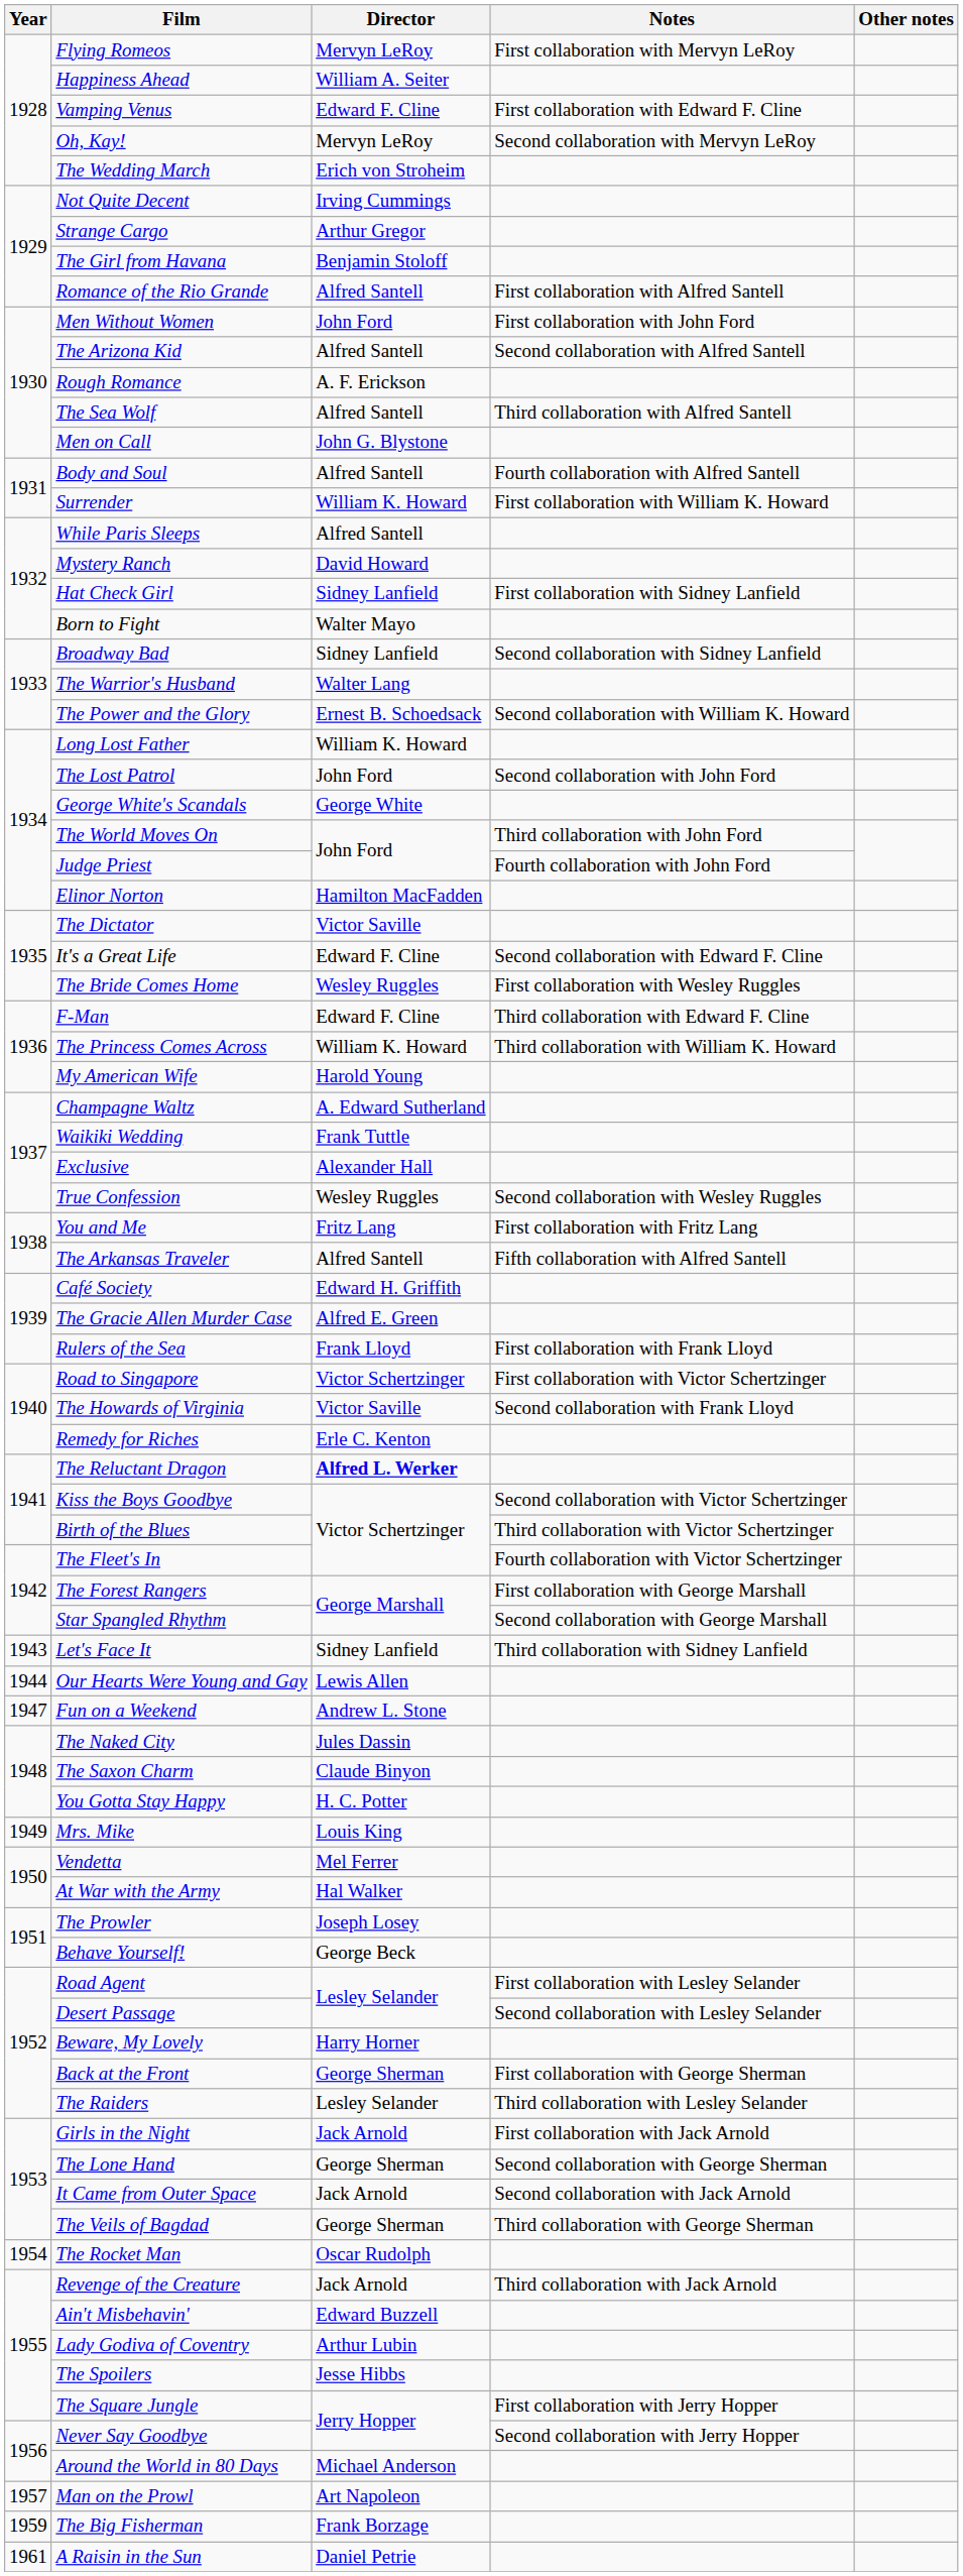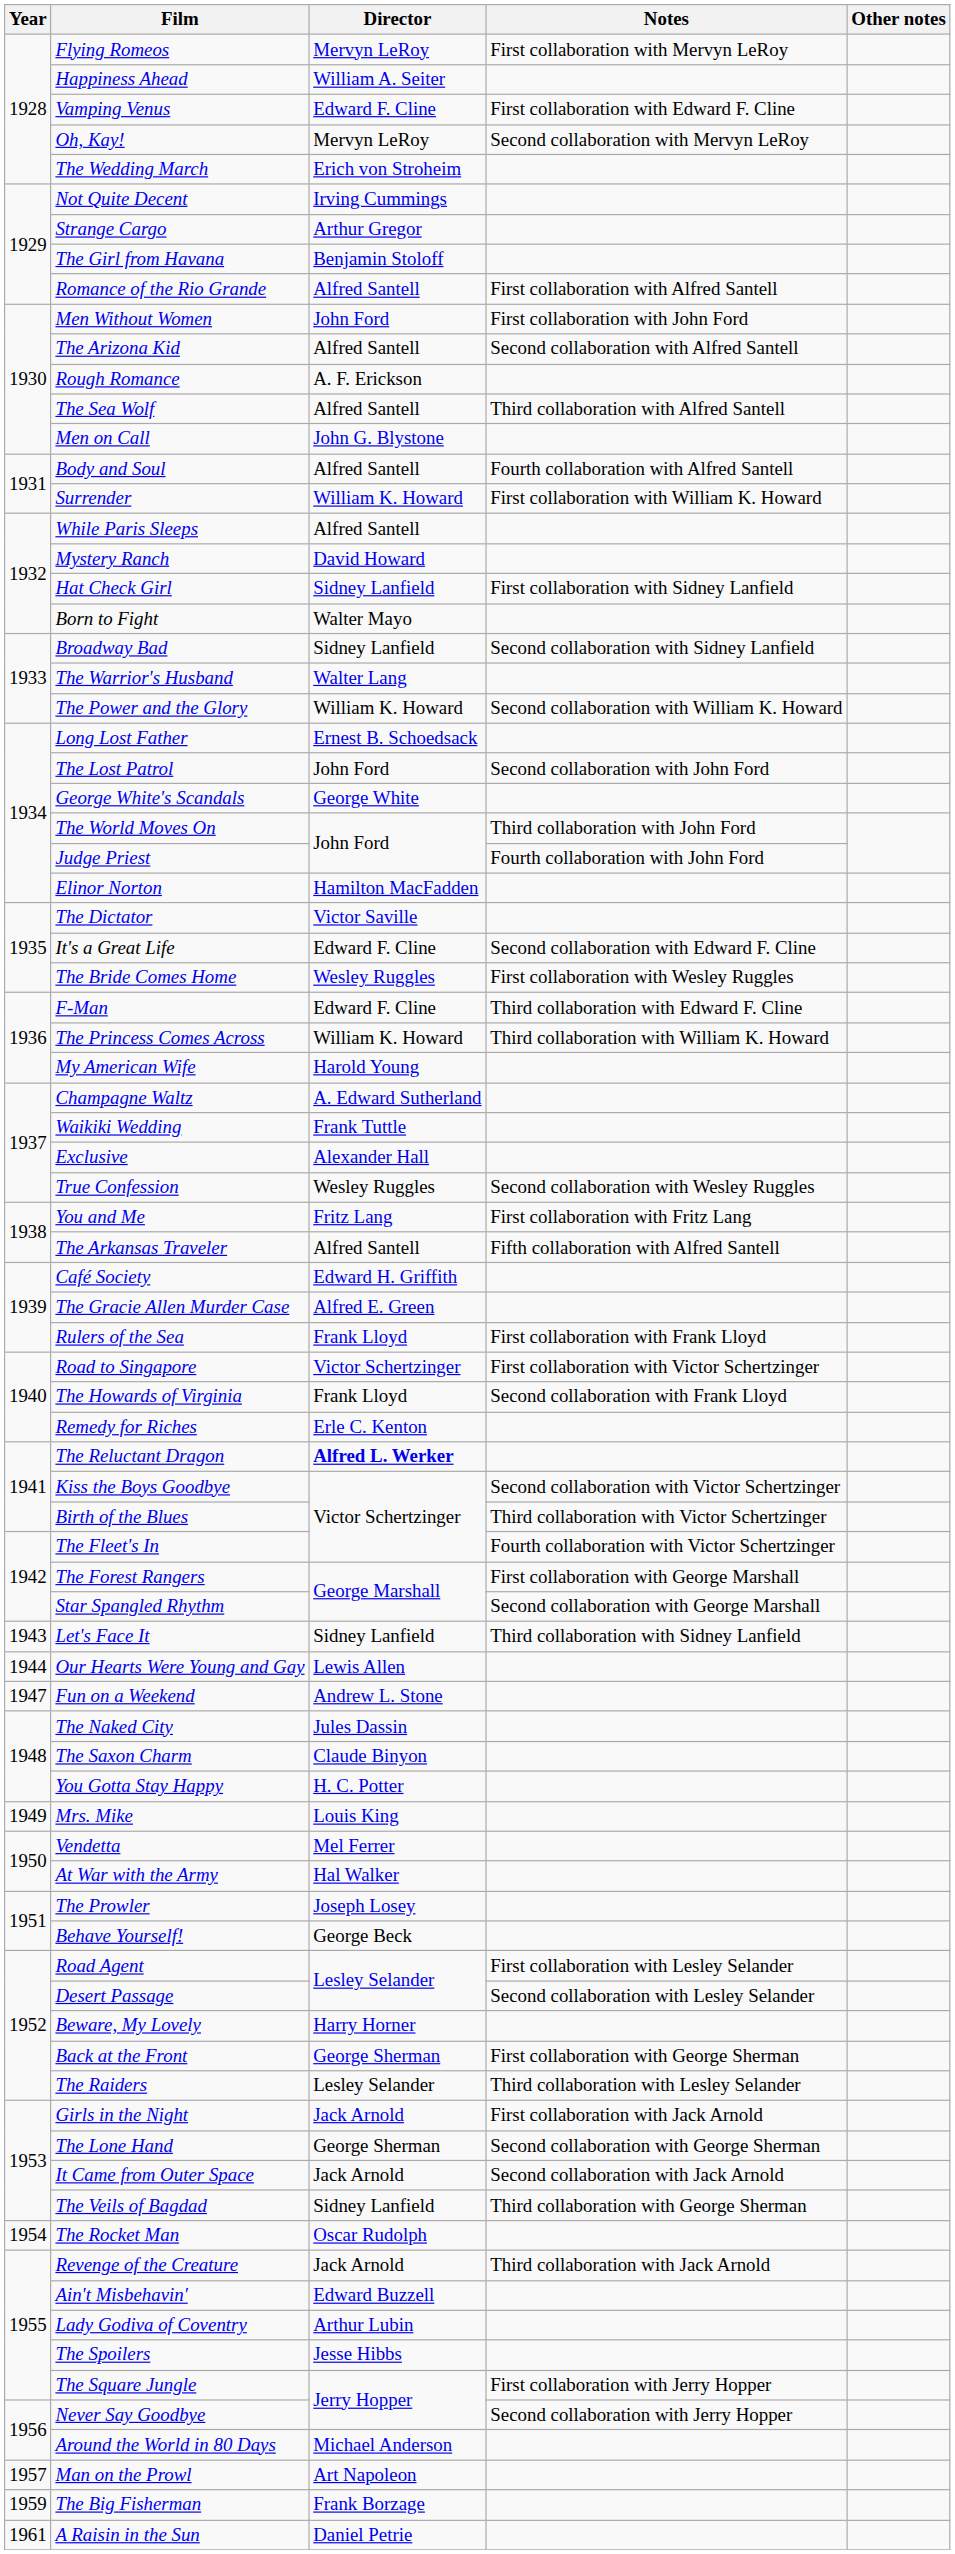The Power and the Glory | Director: Ernest B. Schoedsack -> William K. Howard
Long Lost Father | Director: William K. Howard -> Ernest B. Schoedsack
The Howards of Virginia | Director: Victor Saville -> Frank Lloyd
The Veils of Bagdad | Director: George Sherman -> Sidney Lanfield
